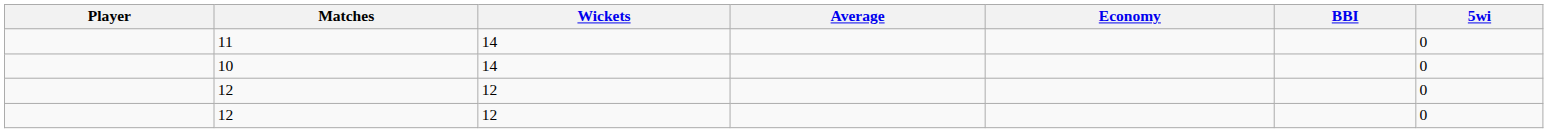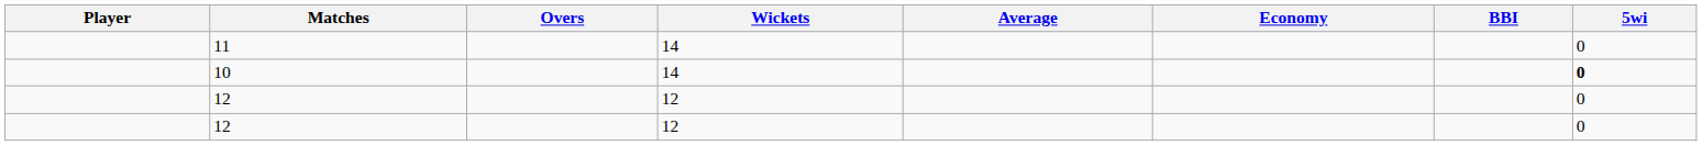+ column: Overs
10 | 5wi: normal -> bold
